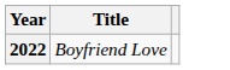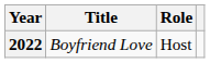+ column: Role | Host
